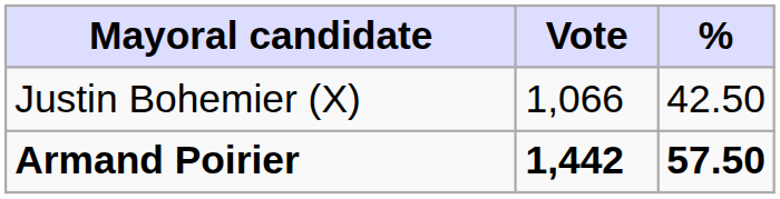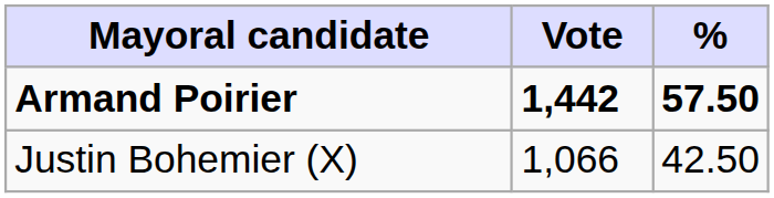rows swapped: Armand Poirier <-> Justin Bohemier (X)
